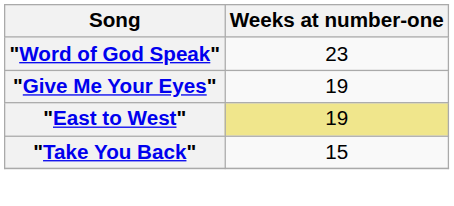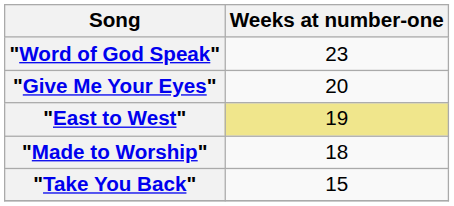"Give Me Your Eyes" | Weeks at number-one: 19 -> 20
+ row: "Made to Worship" | 18
